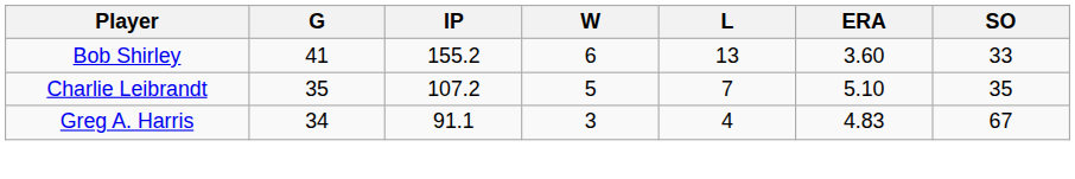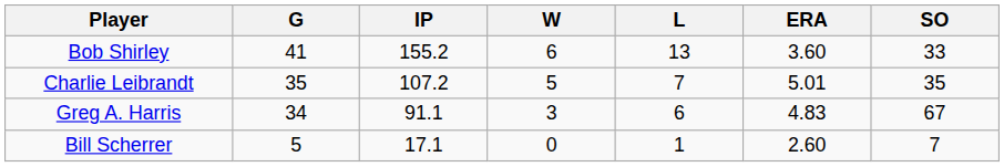Charlie Leibrandt | ERA: 5.10 -> 5.01
Greg A. Harris | L: 4 -> 6
+ row: Bill Scherrer | 5 | 17.1 | 0 | 1 | 2.60 | 7
